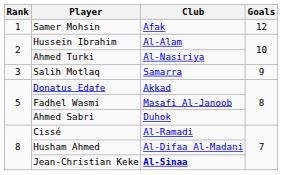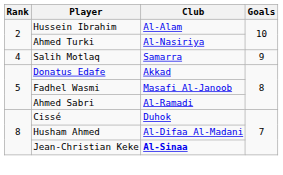- row: 1 | Samer Mohsin | Afak | 12
Salih Motlaq | Rank: 3 -> 4
Ahmed Sabri | Club: Duhok -> Al-Ramadi
Cissé | Club: Al-Ramadi -> Duhok
